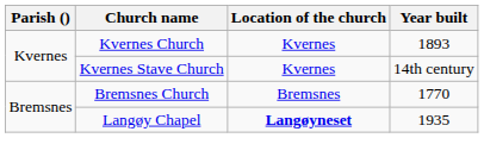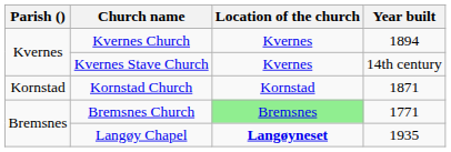Kvernes Church | Year built: 1893 -> 1894
+ row: Kornstad | Kornstad Church | Kornstad | 1871
Bremsnes Church | Location of the church: no background -> lightgreen background
Bremsnes Church | Year built: 1770 -> 1771
